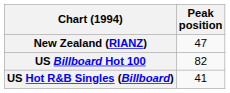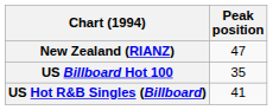US Billboard Hot 100 | Peak position: 82 -> 35
